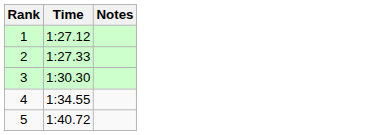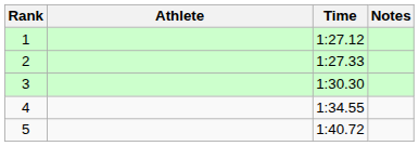+ column: Athlete
